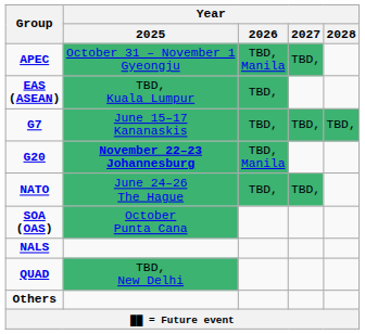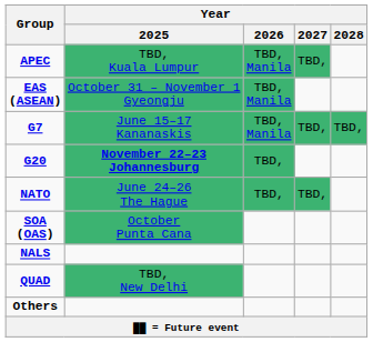APEC | Year / 2025: October 31 – November 1 Gyeongju -> TBD, Kuala Lumpur
EAS (ASEAN) | Year / 2025: TBD, Kuala Lumpur -> October 31 – November 1 Gyeongju
EAS (ASEAN) | Year / 2026: TBD, -> TBD, Manila
G7 | Year / 2026: TBD, -> TBD, Manila
G20 | Year / 2026: TBD, Manila -> TBD,
